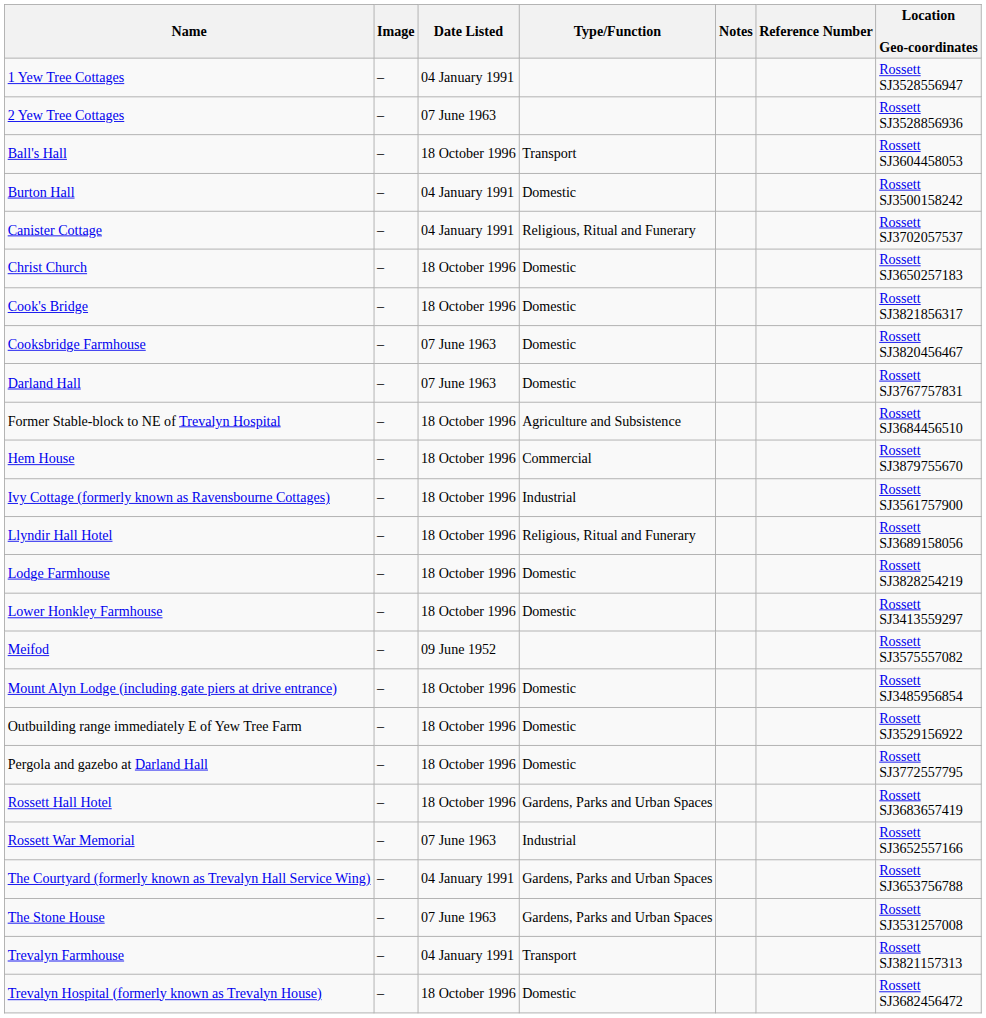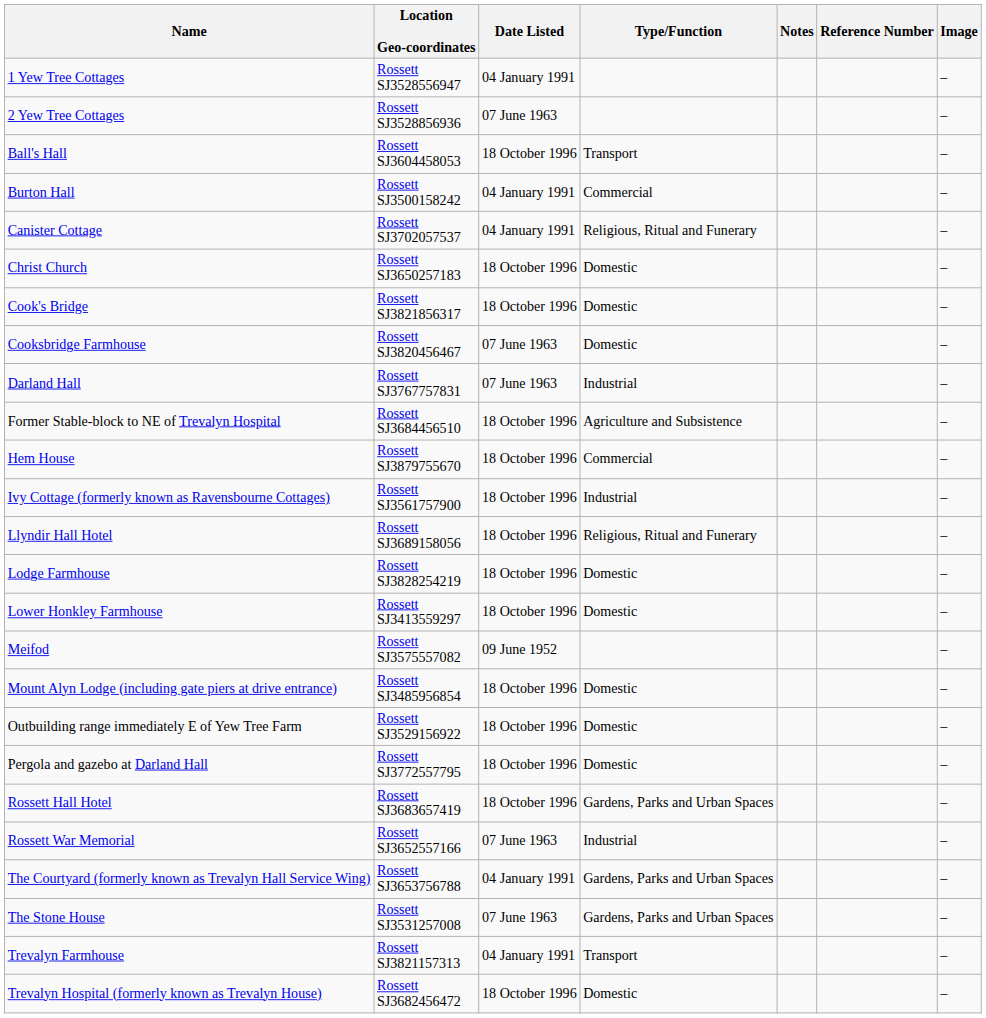columns swapped: Location Geo-coordinates <-> Image
Burton Hall | Type/Function: Domestic -> Commercial
Darland Hall | Type/Function: Domestic -> Industrial
